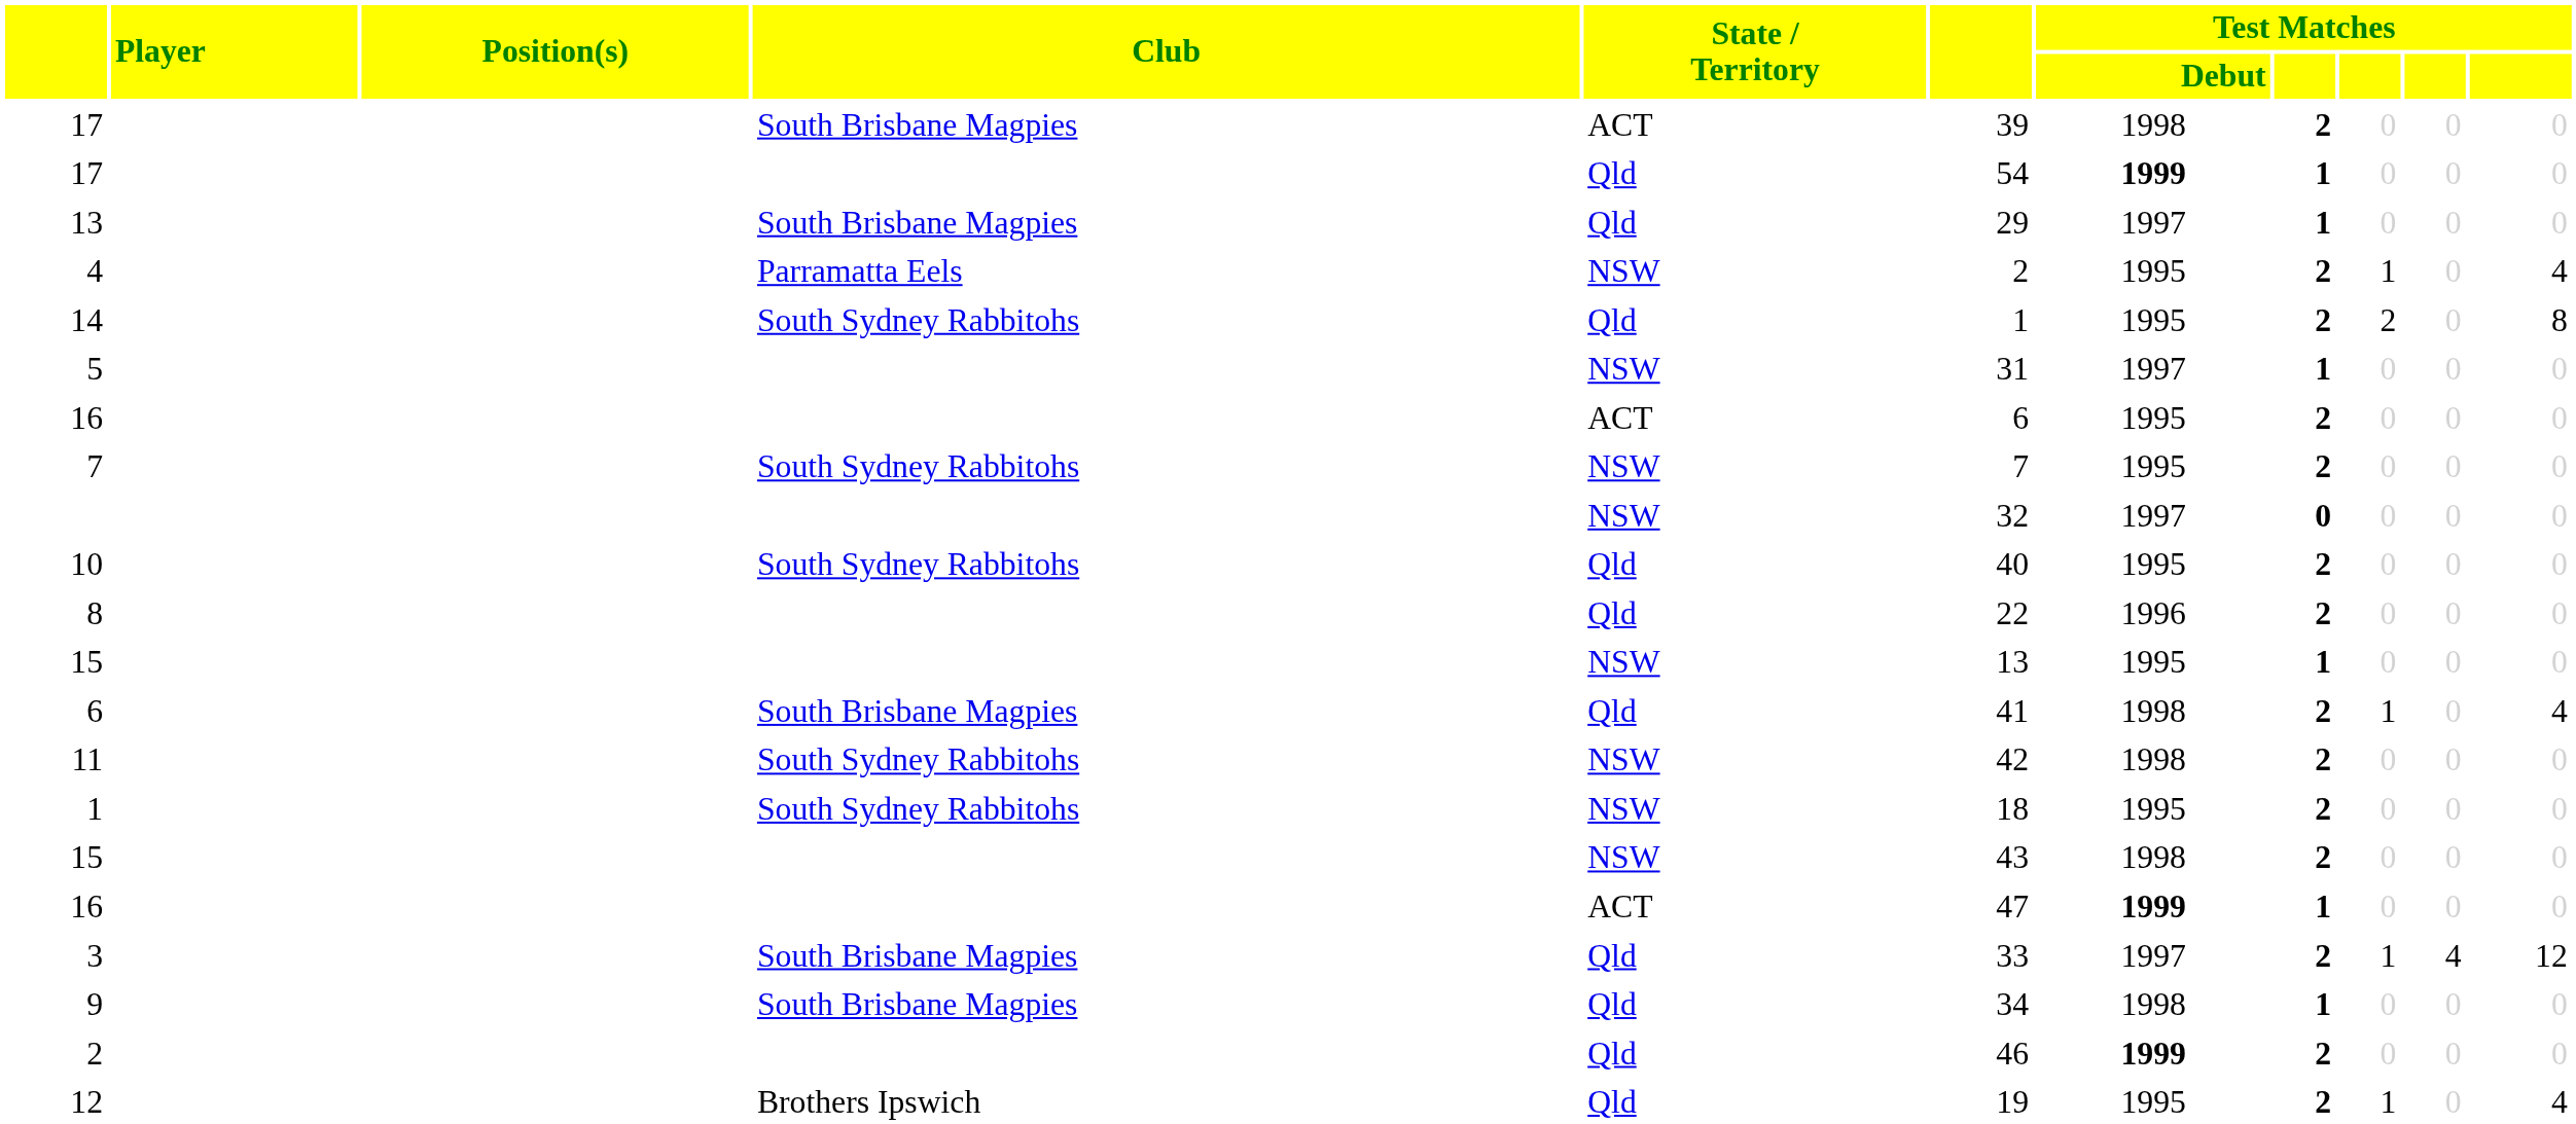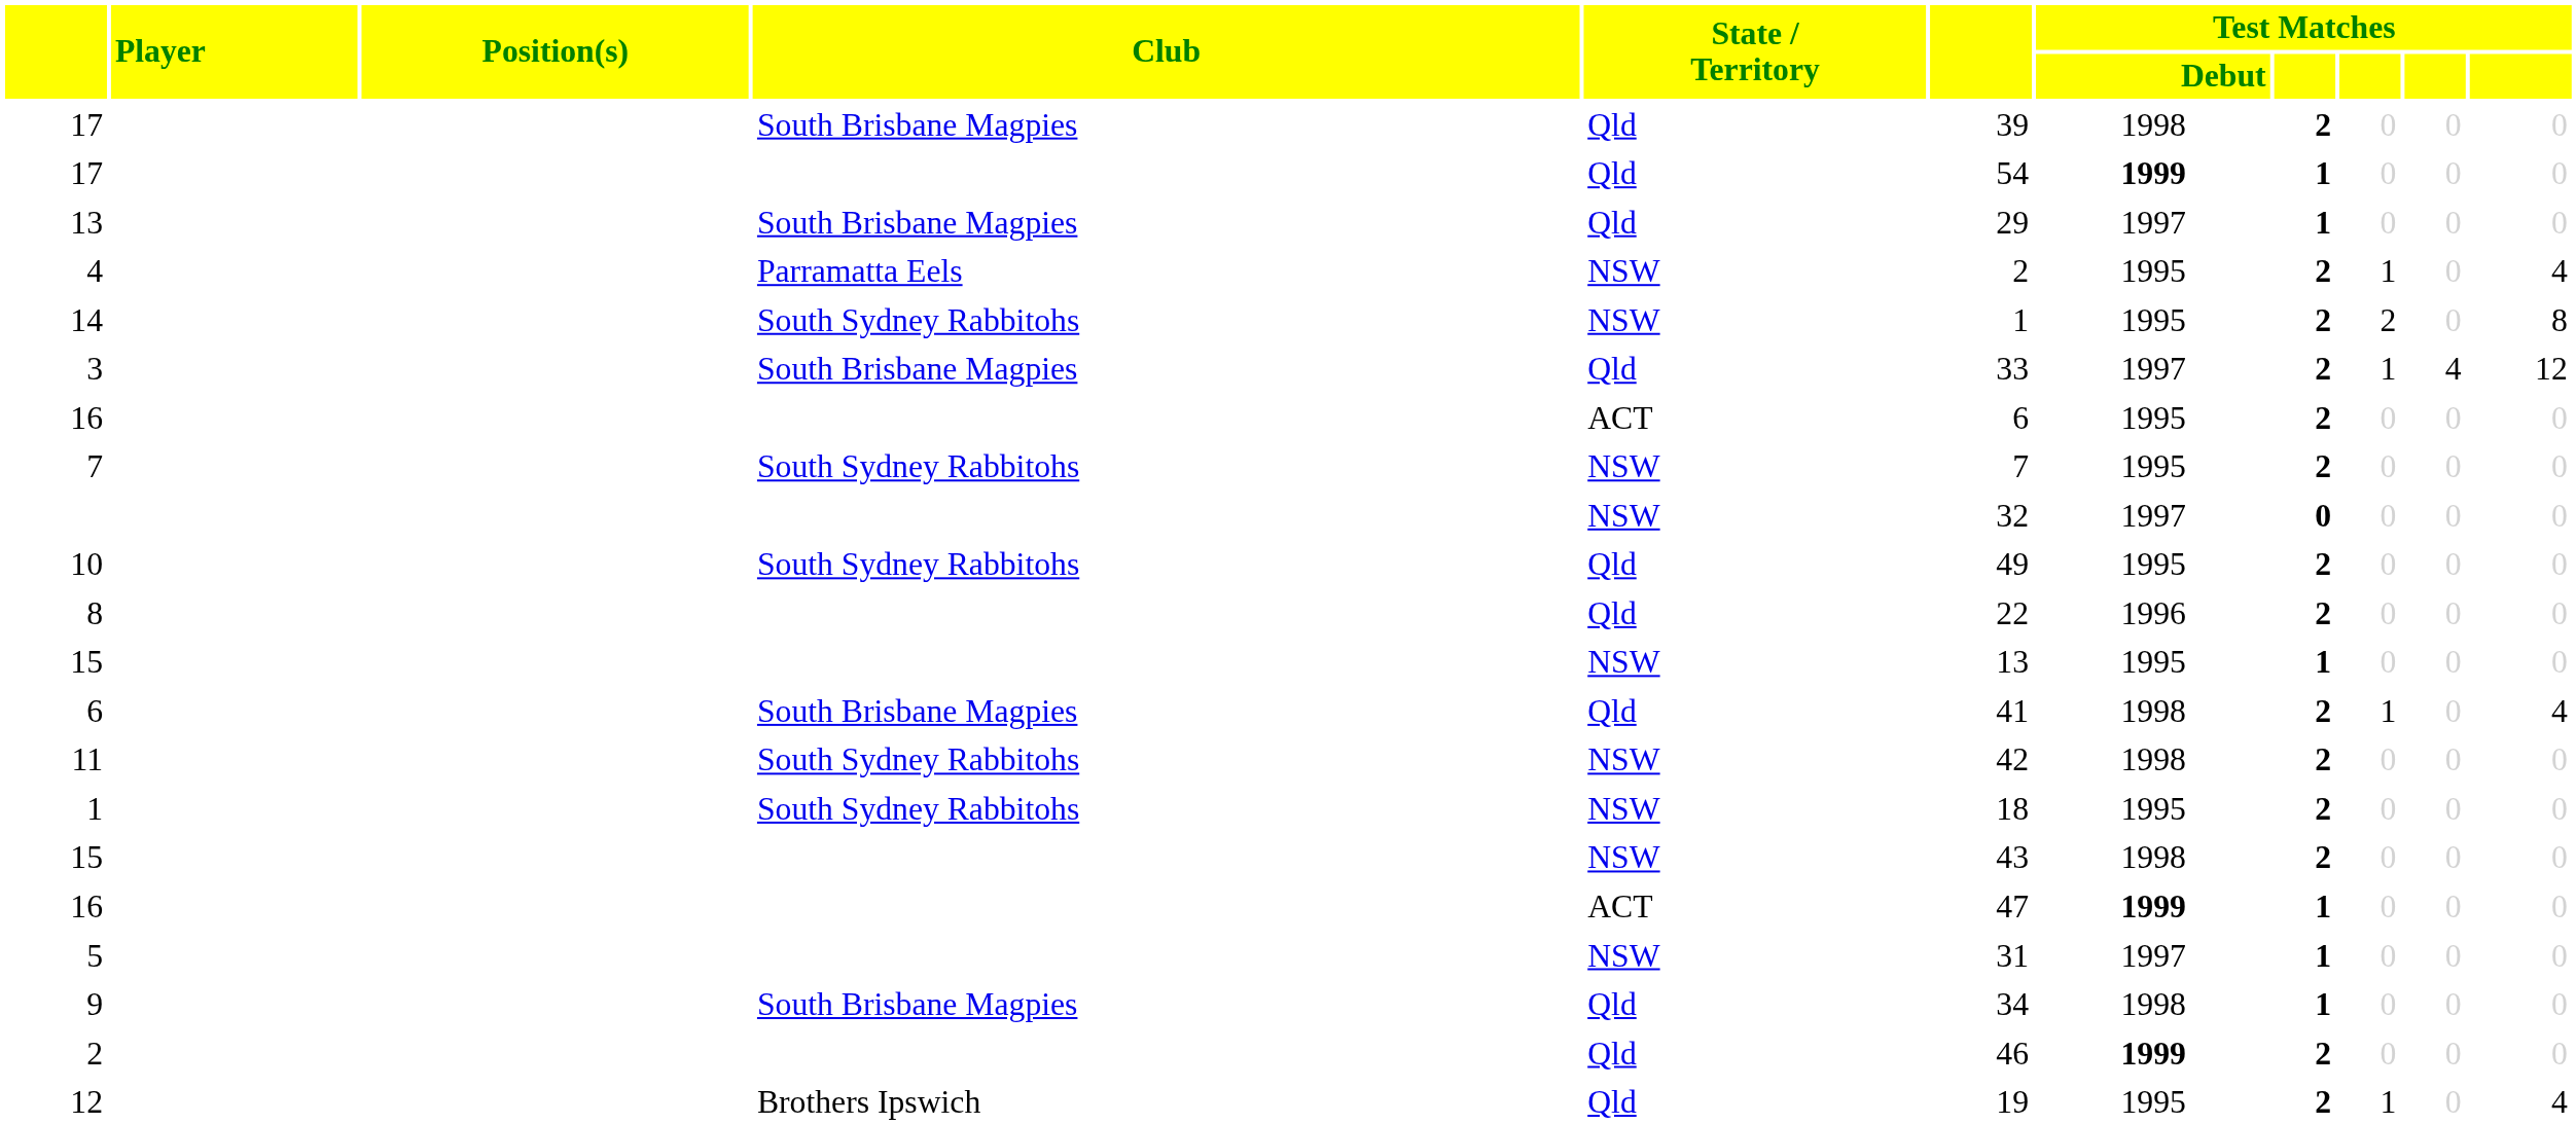17 / South Brisbane Magpies | State / Territory: ACT -> Qld
14 | State / Territory: Qld -> NSW
rows swapped: 5 <-> 3
10 | column 6: 40 -> 49
